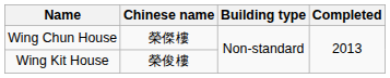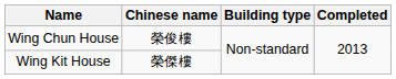Wing Chun House | Chinese name: 榮傑樓 -> 榮俊樓
Wing Kit House | Chinese name: 榮俊樓 -> 榮傑樓
